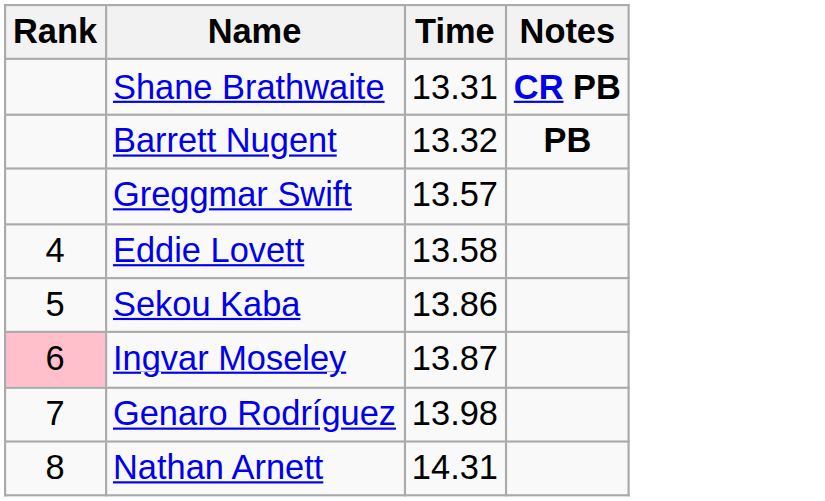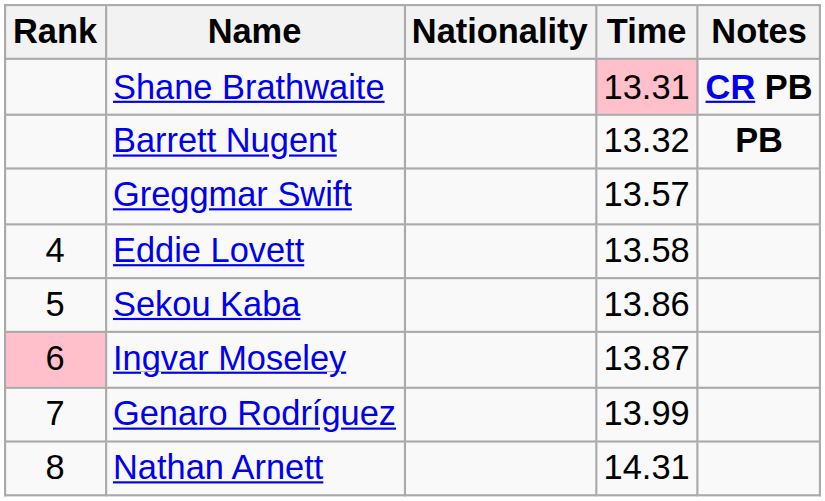+ column: Nationality
Shane Brathwaite | Time: no background -> pink background
Genaro Rodríguez | Time: 13.98 -> 13.99
